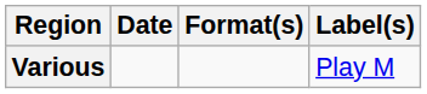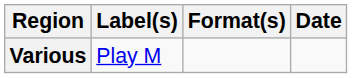columns swapped: Date <-> Label(s)
